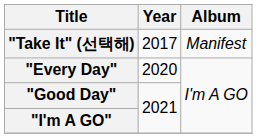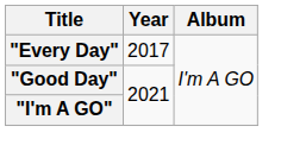- row: "Take It" (선택해) | 2017 | Manifest
"Every Day" | Year: 2020 -> 2017
